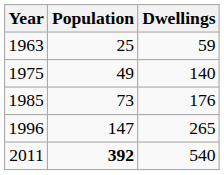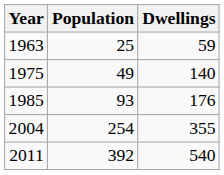1985 | Population: 73 -> 93
- row: 1996 | 147 | 265
+ row: 2004 | 254 | 355
2011 | Population: bold -> normal
